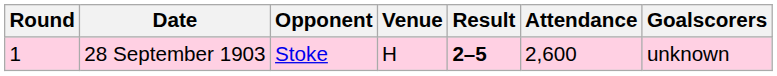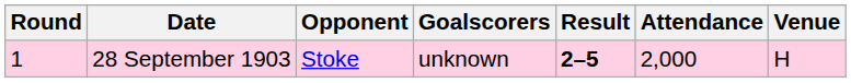columns swapped: Venue <-> Goalscorers
28 September 1903 | Attendance: 2,600 -> 2,000
